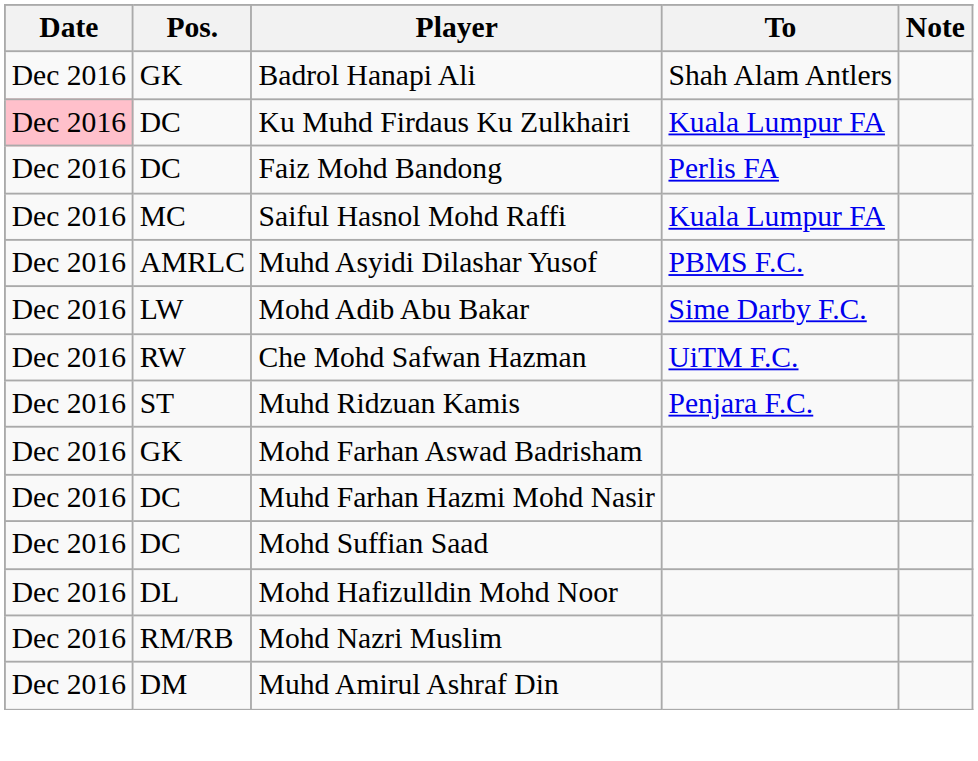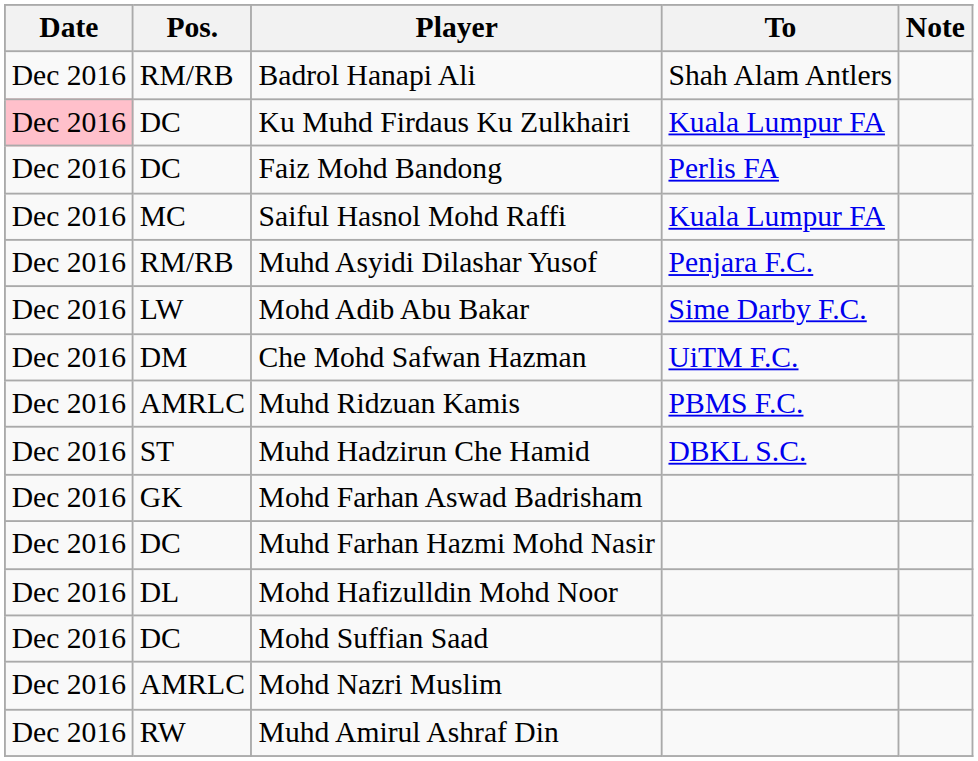Badrol Hanapi Ali | Pos.: GK -> RM/RB
Muhd Asyidi Dilashar Yusof | Pos.: AMRLC -> RM/RB
Muhd Asyidi Dilashar Yusof | To: PBMS F.C. -> Penjara F.C.
Che Mohd Safwan Hazman | Pos.: RW -> DM
Muhd Ridzuan Kamis | Pos.: ST -> AMRLC
Muhd Ridzuan Kamis | To: Penjara F.C. -> PBMS F.C.
+ row: Dec 2016 | ST | Muhd Hadzirun Che Hamid | DBKL S.C.
rows swapped: Mohd Suffian Saad <-> Mohd Hafizulldin Mohd Noor
Mohd Nazri Muslim | Pos.: RM/RB -> AMRLC
Muhd Amirul Ashraf Din | Pos.: DM -> RW
